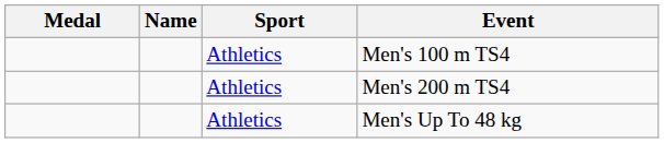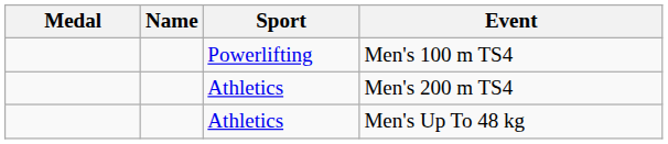Men's 100 m TS4 | Sport: Athletics -> Powerlifting
